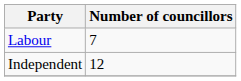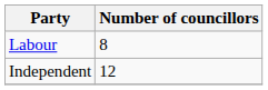Labour | Number of councillors: 7 -> 8
